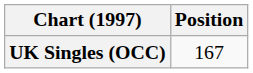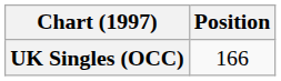UK Singles (OCC) | Position: 167 -> 166
